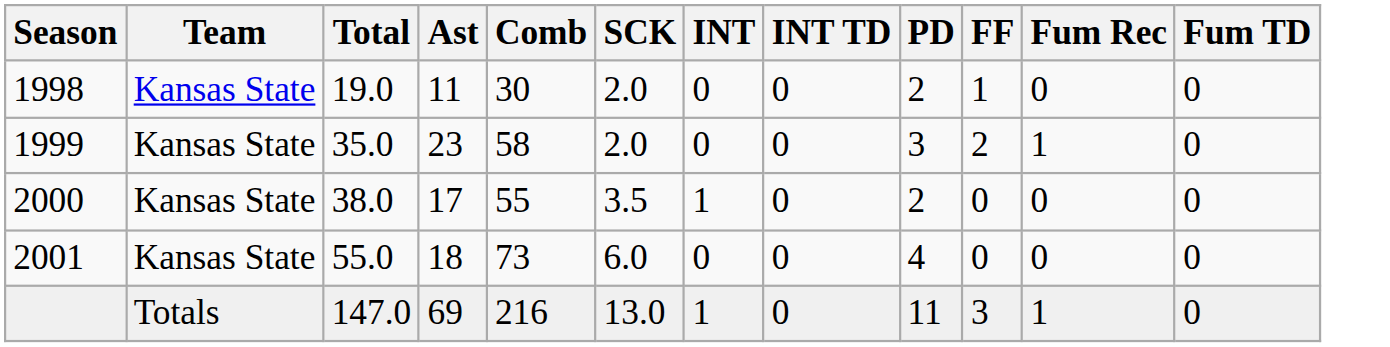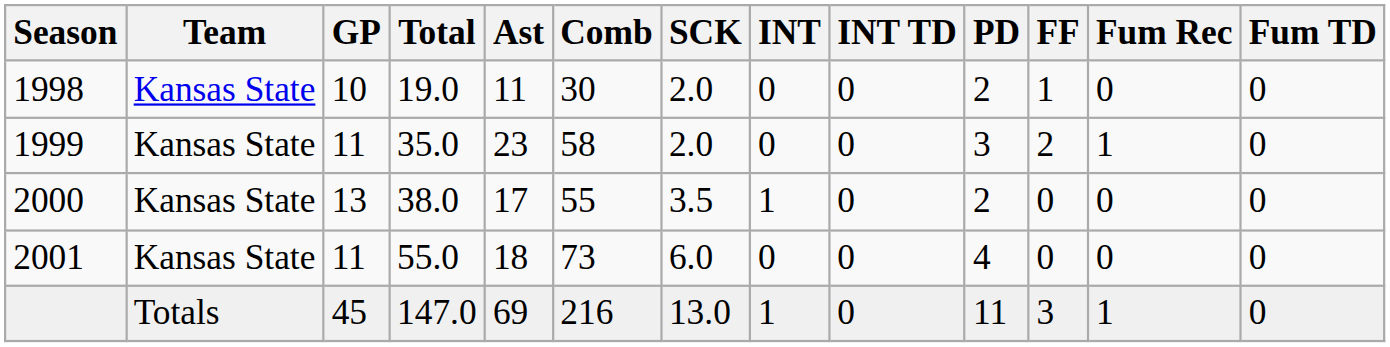+ column: GP | 10 | 11 | 13 | 11 | 45
